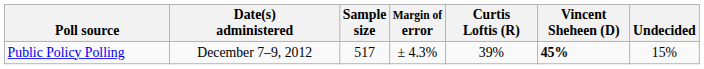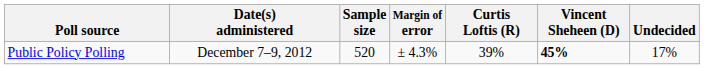Public Policy Polling | Sample size: 517 -> 520
Public Policy Polling | Undecided: 15% -> 17%
